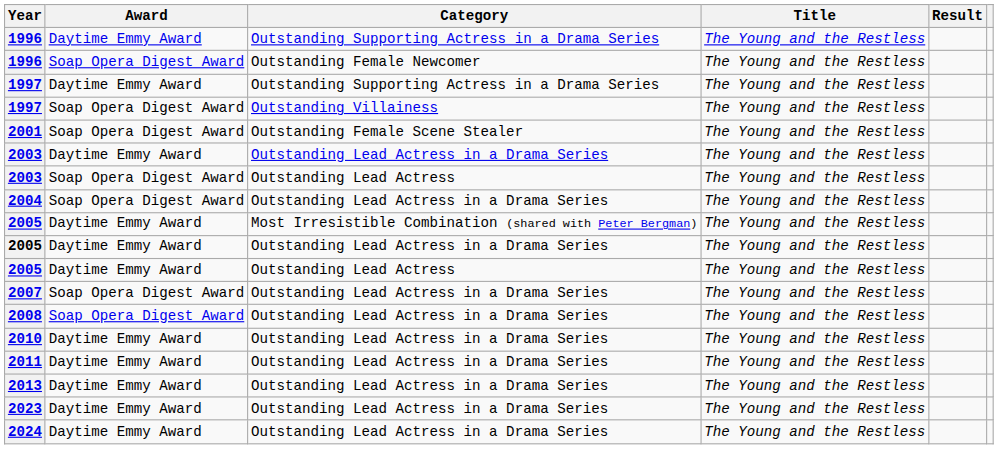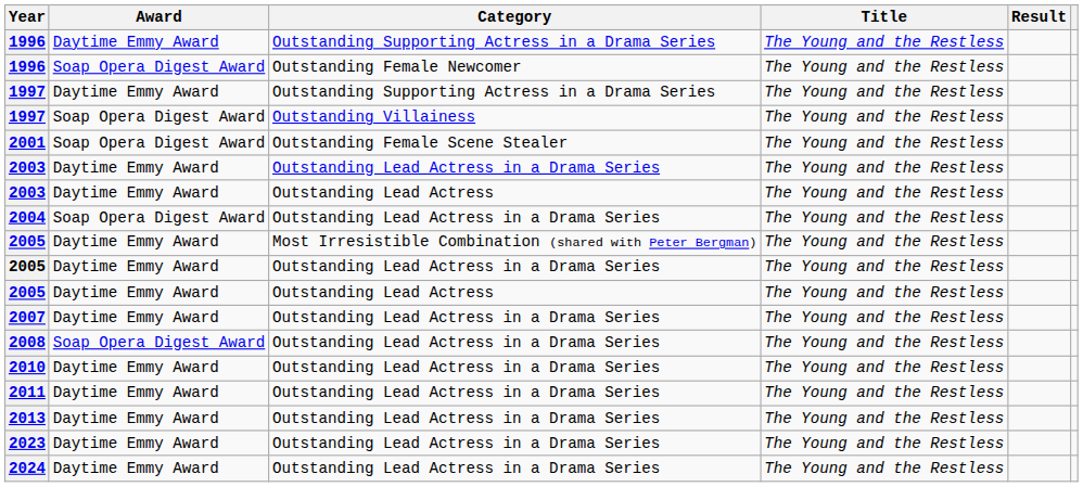2003 / Outstanding Lead Actress | Award: Soap Opera Digest Award -> Daytime Emmy Award
2007 | Award: Soap Opera Digest Award -> Daytime Emmy Award
